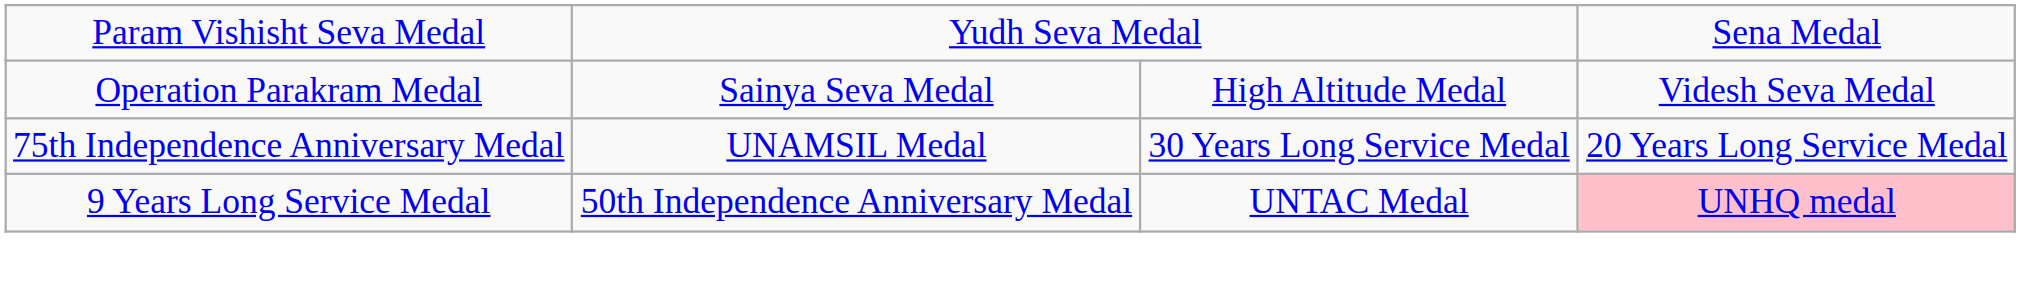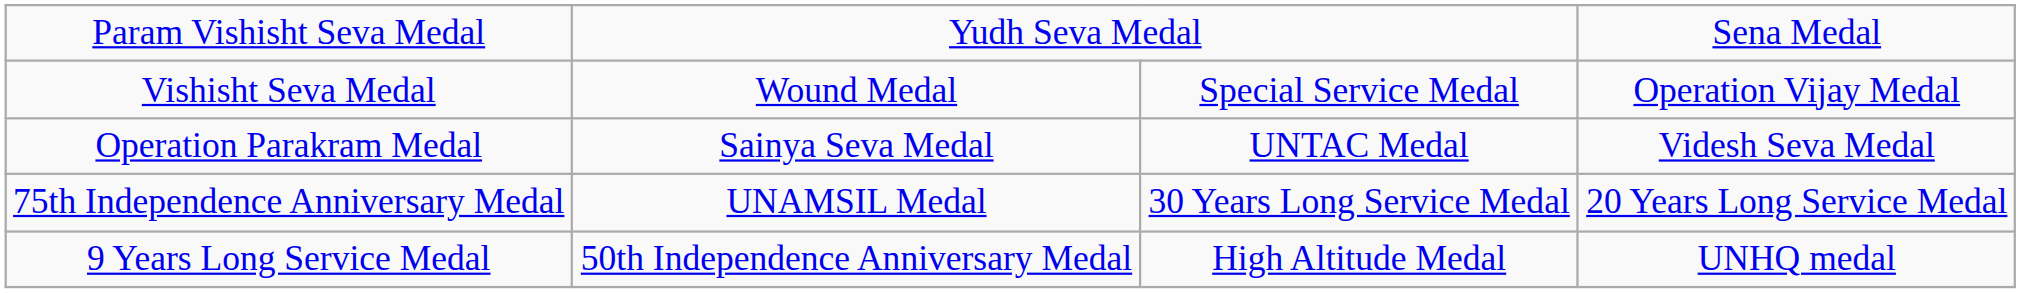+ row: Vishisht Seva Medal | Wound Medal | Special Service Medal | Operation Vijay Medal
Operation Parakram Medal | column 3: High Altitude Medal -> UNTAC Medal
9 Years Long Service Medal | column 3: UNTAC Medal -> High Altitude Medal
9 Years Long Service Medal | column 4: pink background -> no background
